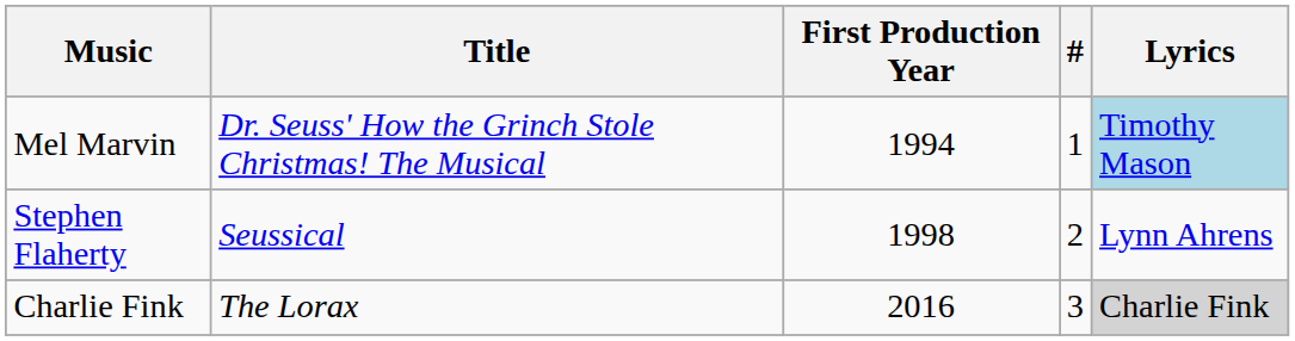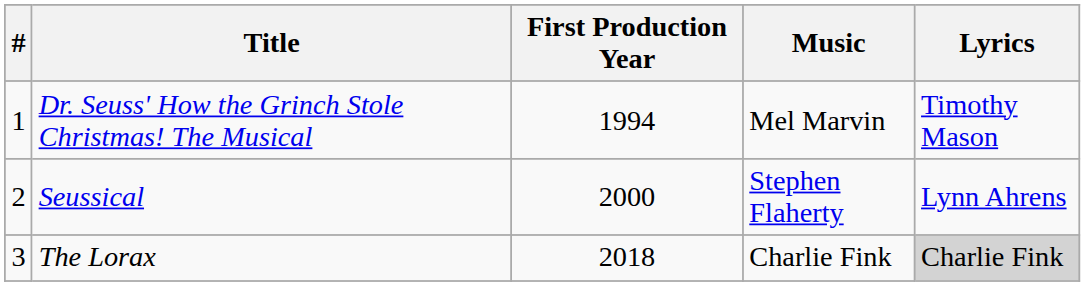columns swapped: # <-> Music
Dr. Seuss' How the Grinch Stole Christmas! The Musical | Lyrics: lightblue background -> no background
Seussical | First Production Year: 1998 -> 2000
The Lorax | First Production Year: 2016 -> 2018
